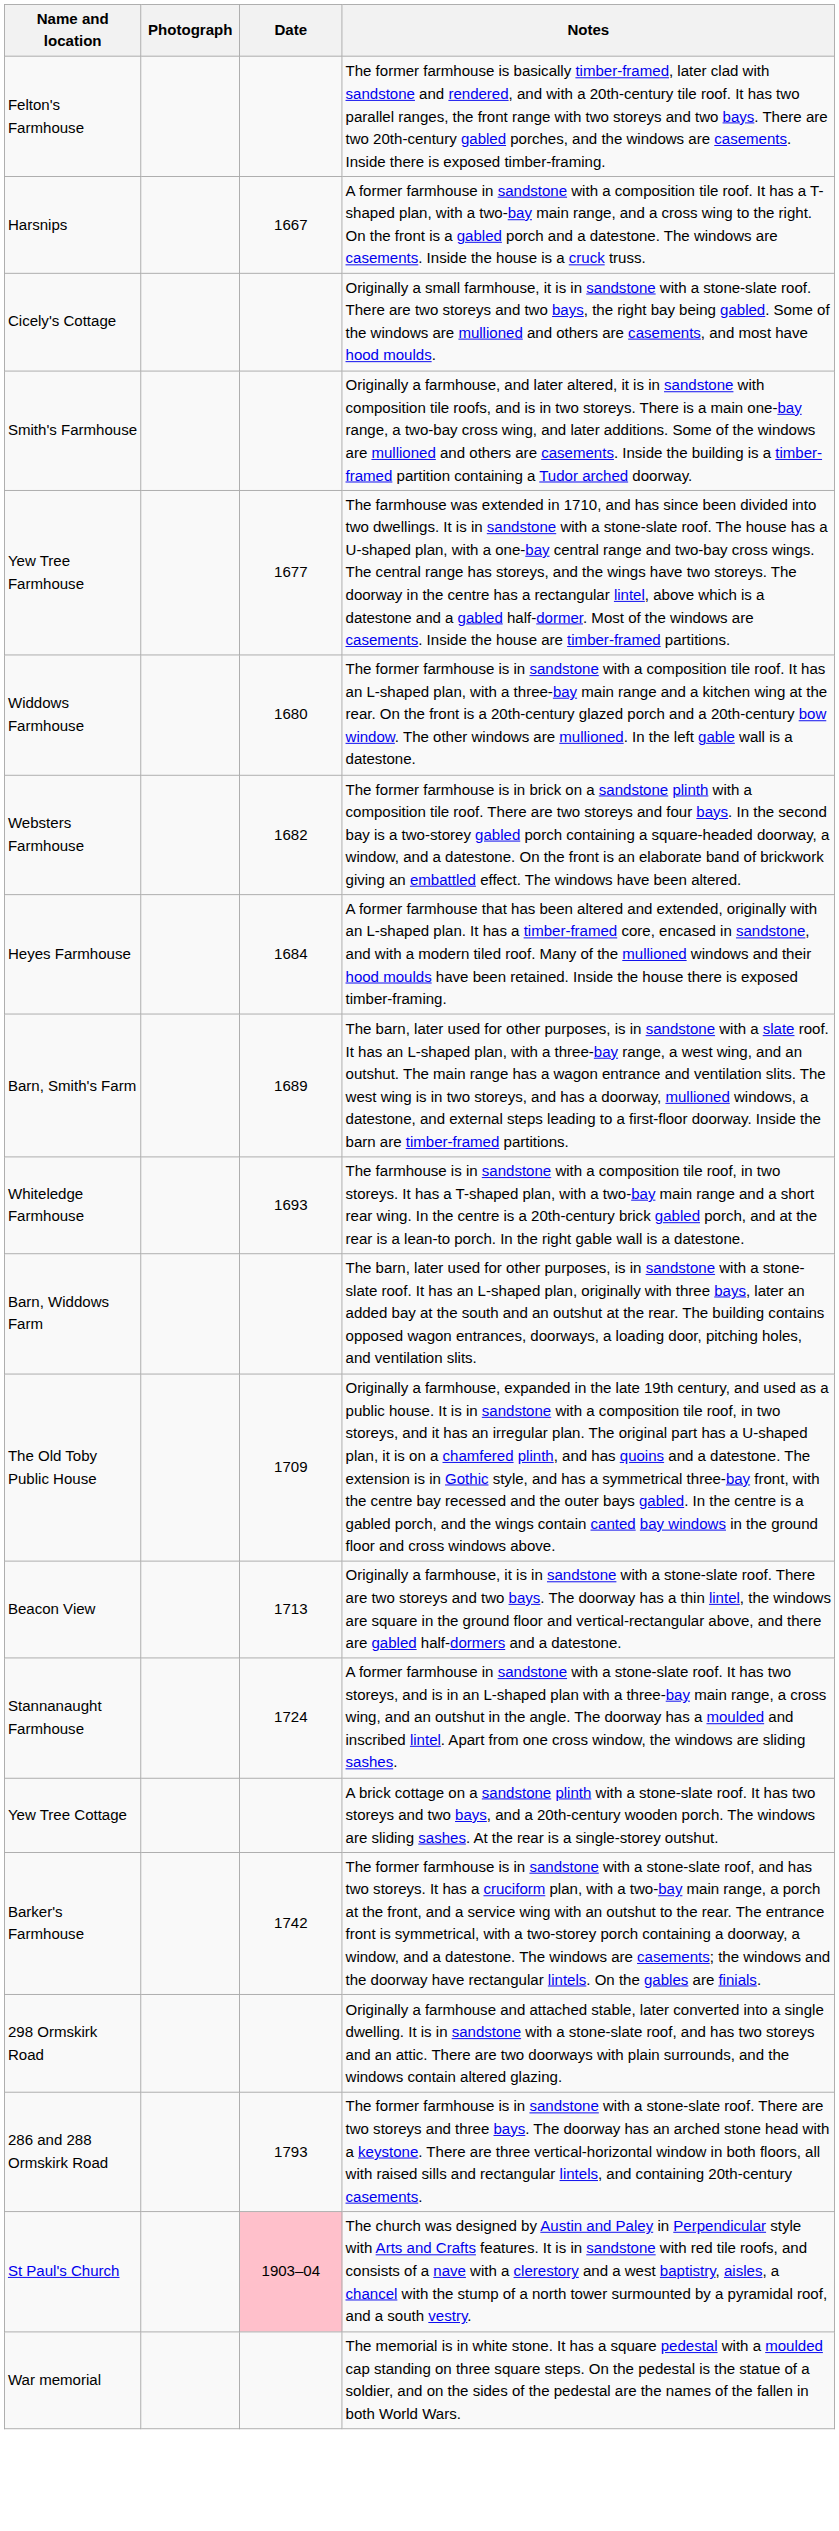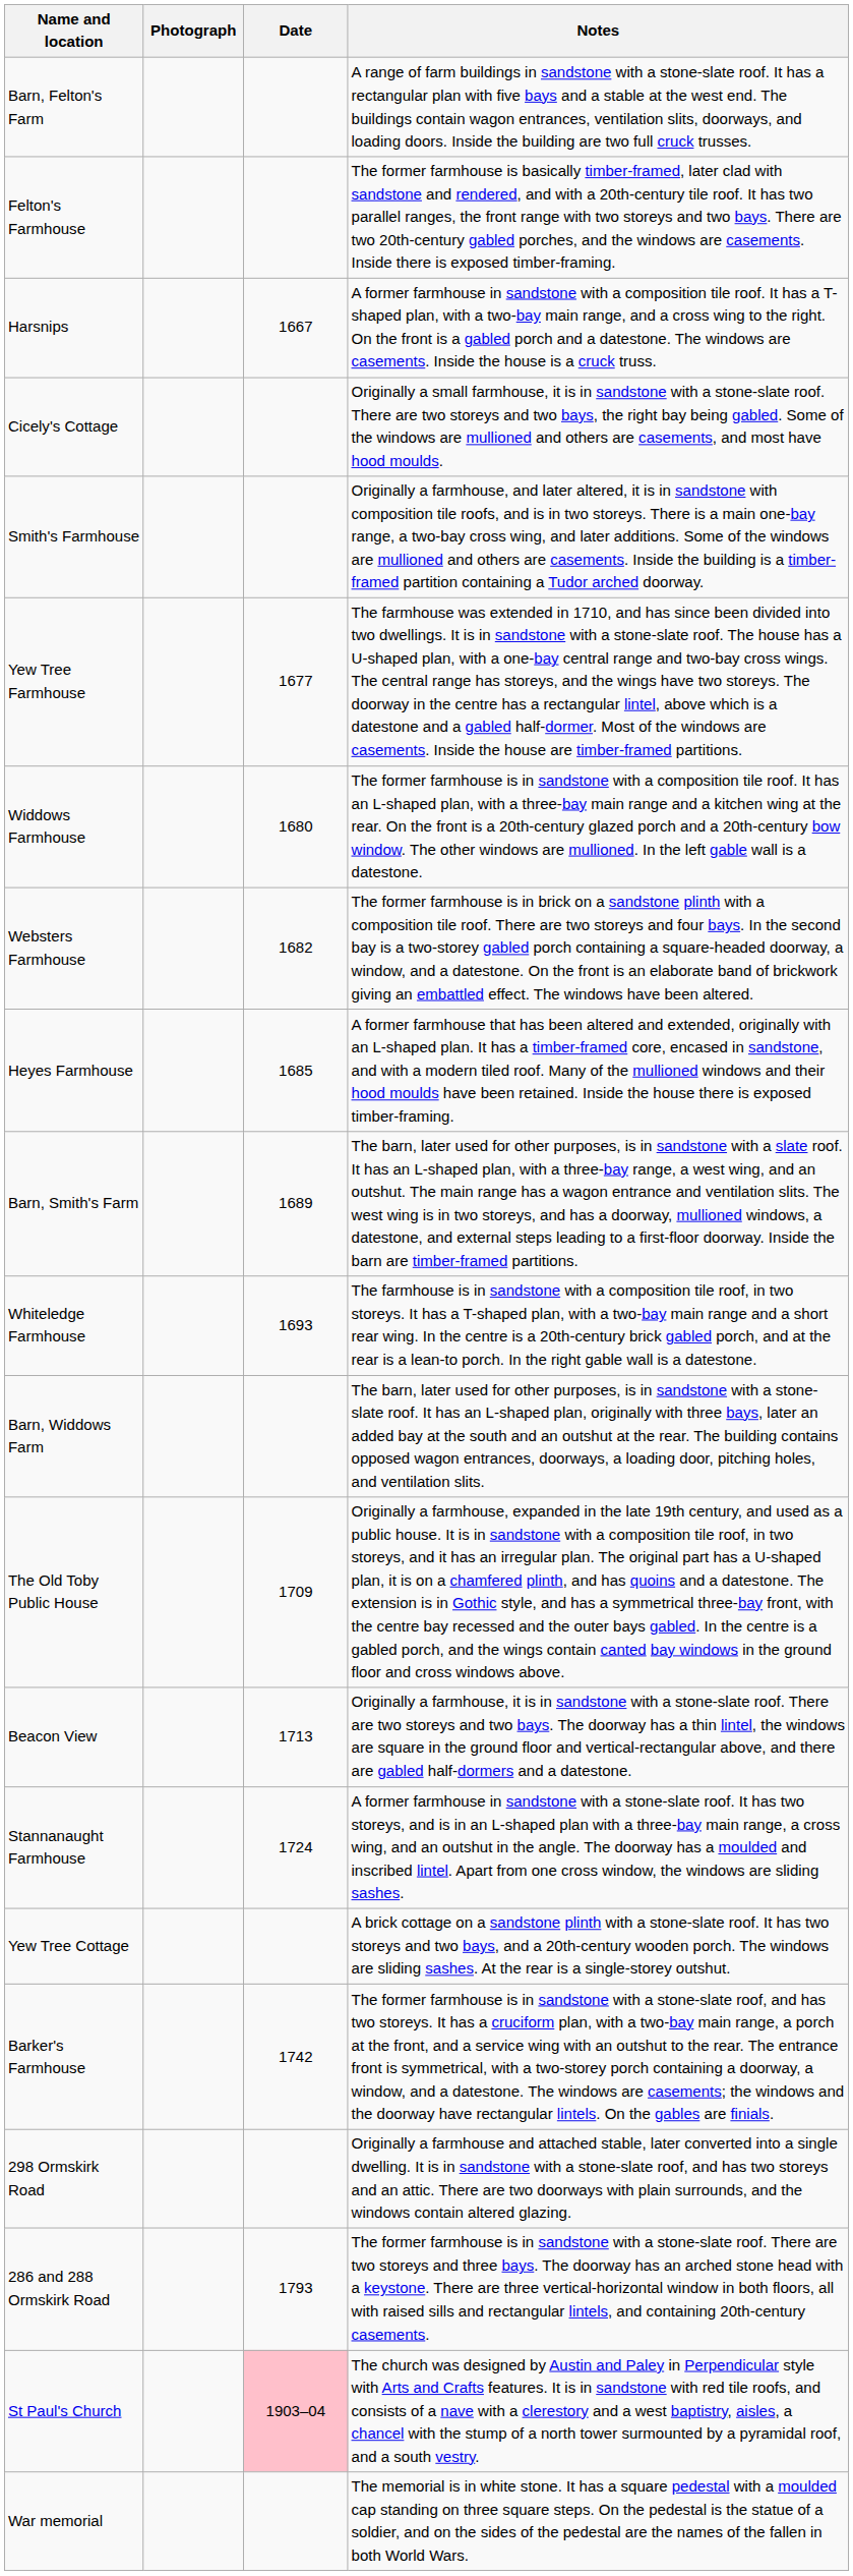+ row: Barn, Felton's Farm | A range of farm buildings in sandstone with a stone-slate roof. It has a rectangular plan with five bays and a stable at the west end. The buildings contain wagon entrances, ventilation slits, doorways, and loading doors. Inside the building are two full cruck trusses.
Heyes Farmhouse | Date: 1684 -> 1685
